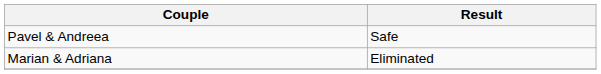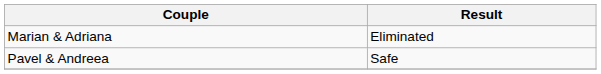rows swapped: Pavel & Andreea <-> Marian & Adriana
